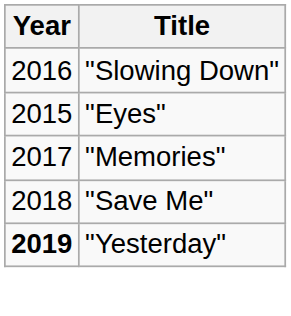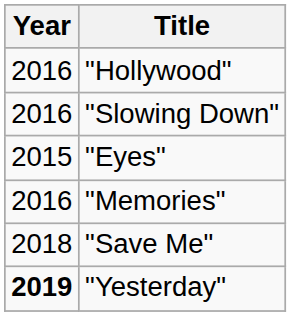+ row: 2016 | "Hollywood"
"Memories" | Year: 2017 -> 2016
